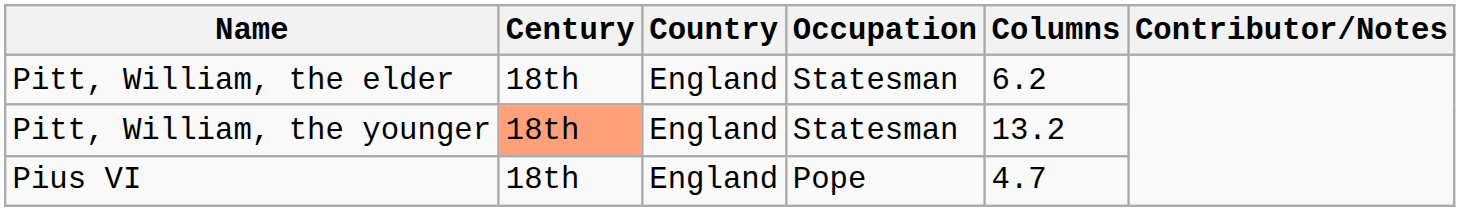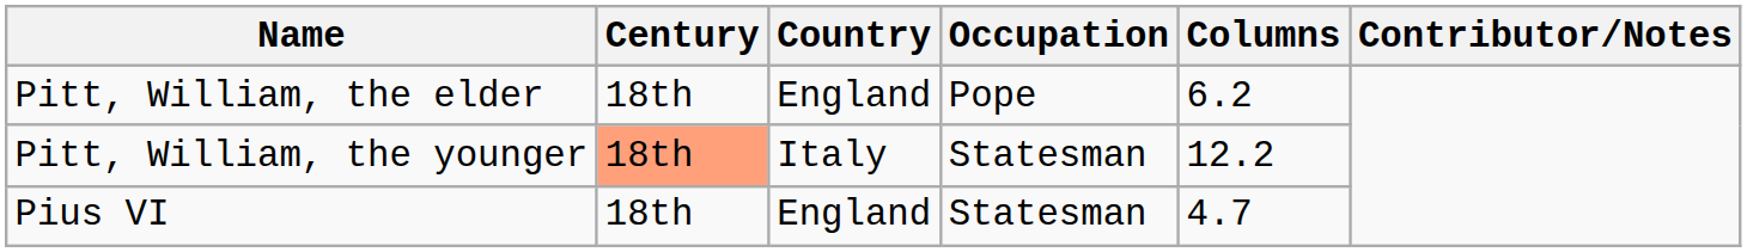Pitt, William, the elder | Occupation: Statesman -> Pope
Pitt, William, the younger | Country: England -> Italy
Pitt, William, the younger | Columns: 13.2 -> 12.2
Pius VI | Occupation: Pope -> Statesman
